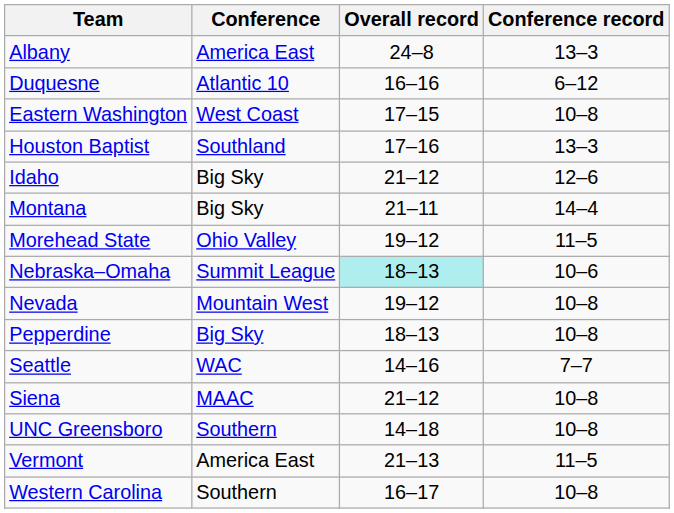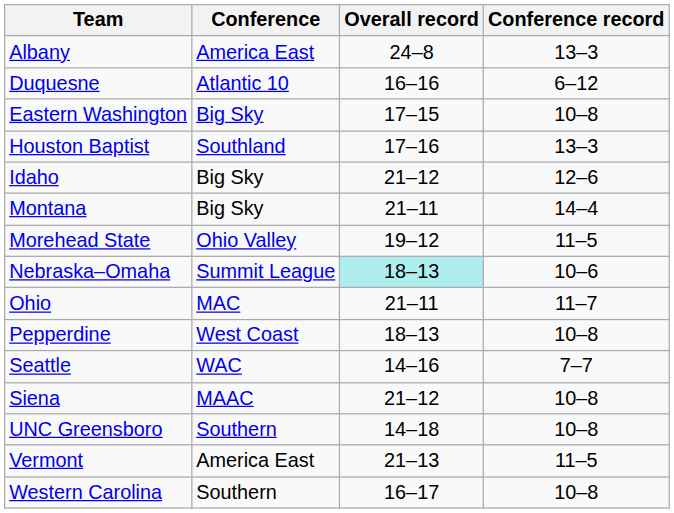Eastern Washington | Conference: West Coast -> Big Sky
- row: Nevada | Mountain West | 19–12 | 10–8
+ row: Ohio | MAC | 21–11 | 11–7
Pepperdine | Conference: Big Sky -> West Coast
